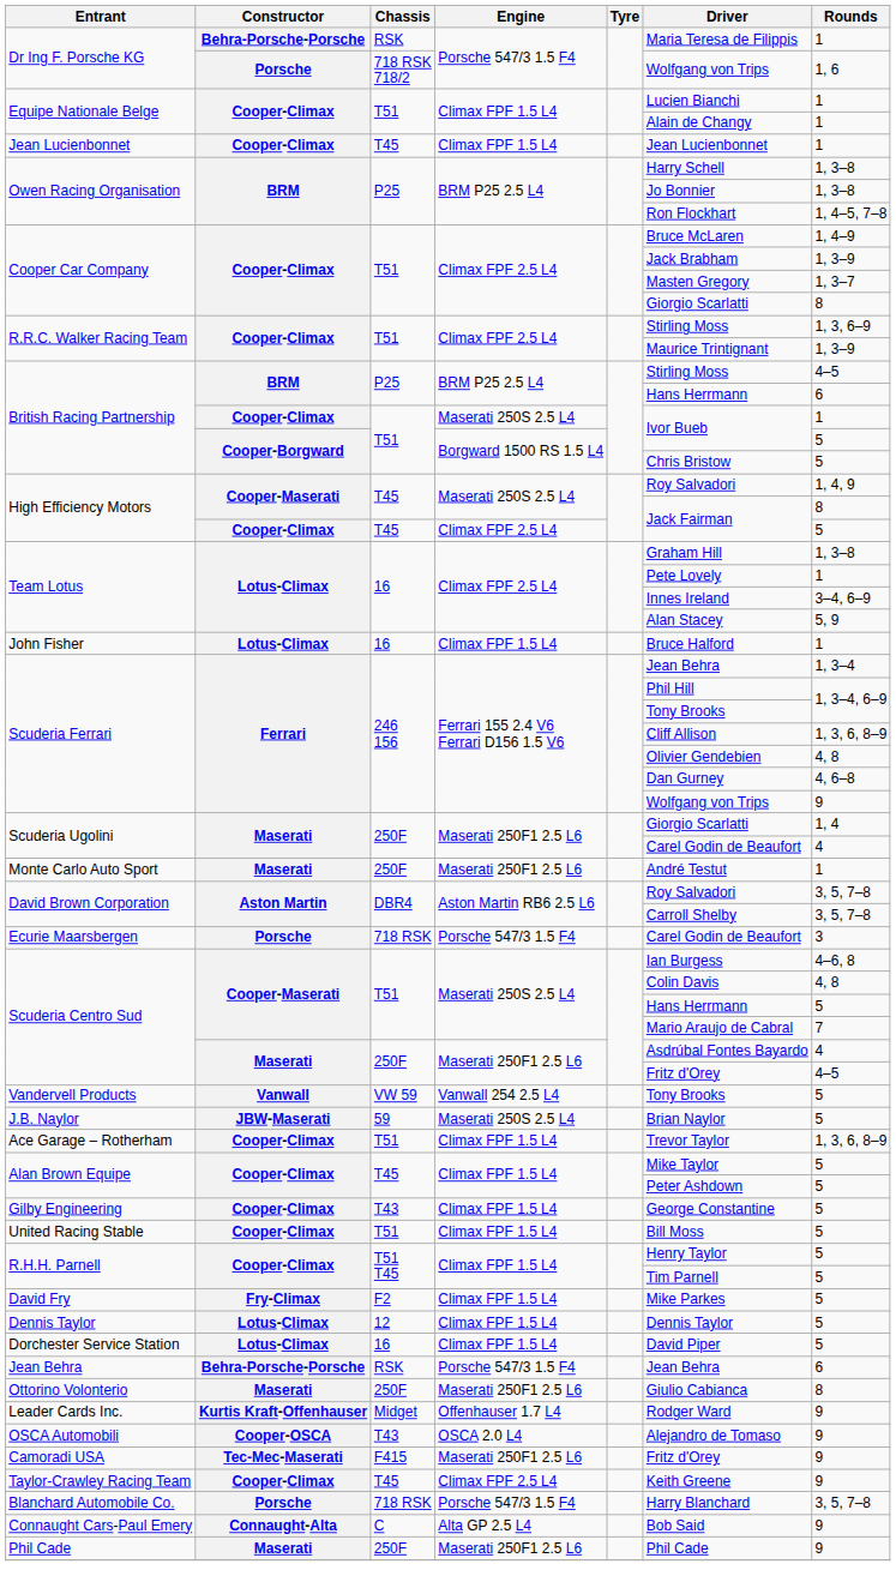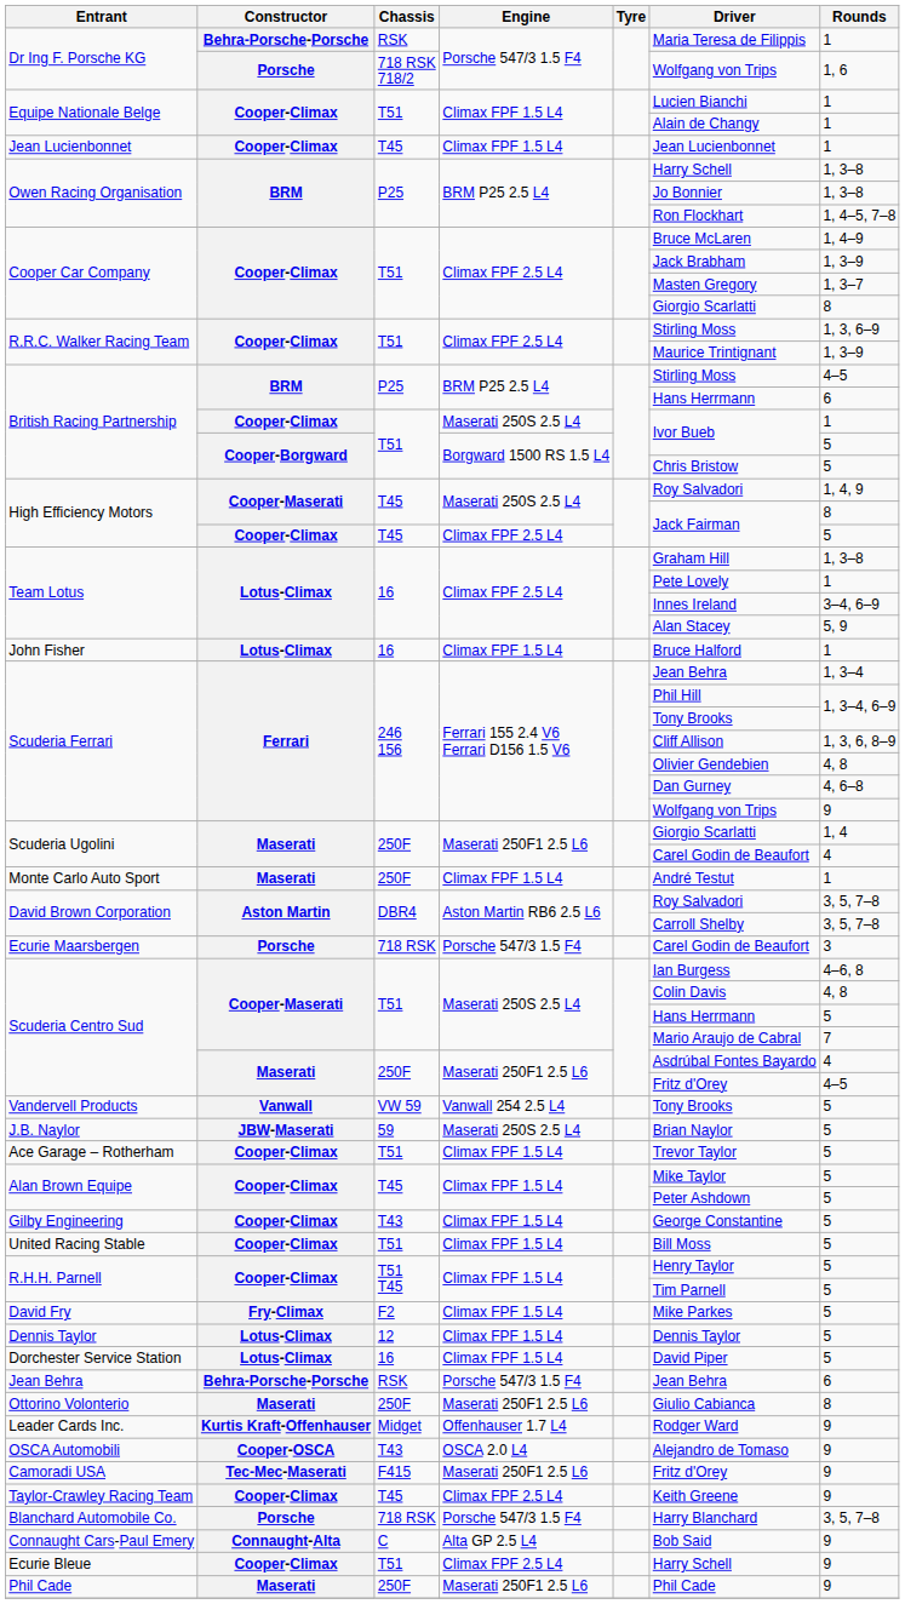Monte Carlo Auto Sport | Engine: Maserati 250F1 2.5 L6 -> Climax FPF 1.5 L4
Ace Garage – Rotherham | Rounds: 1, 3, 6, 8–9 -> 5
+ row: Ecurie Bleue | Cooper-Climax | T51 | Climax FPF 2.5 L4 | Harry Schell | 9
